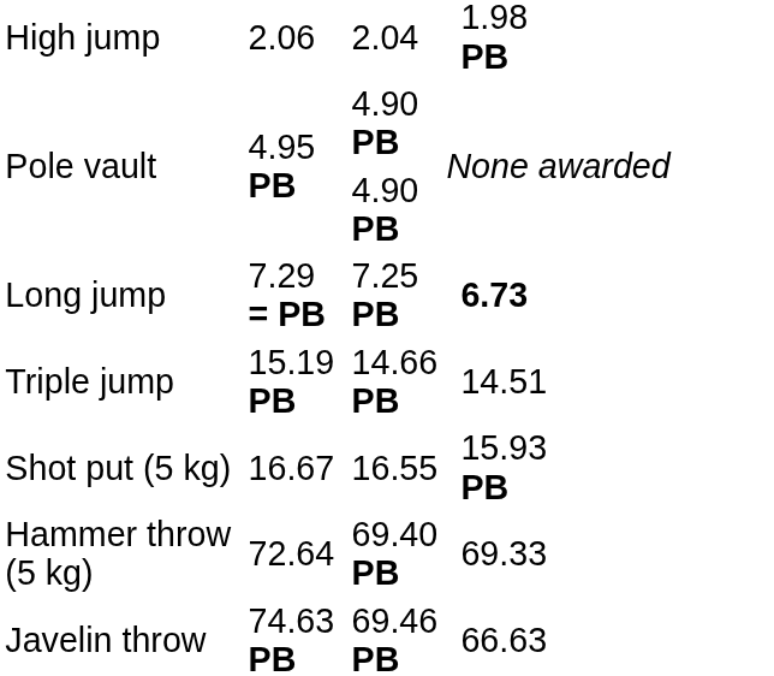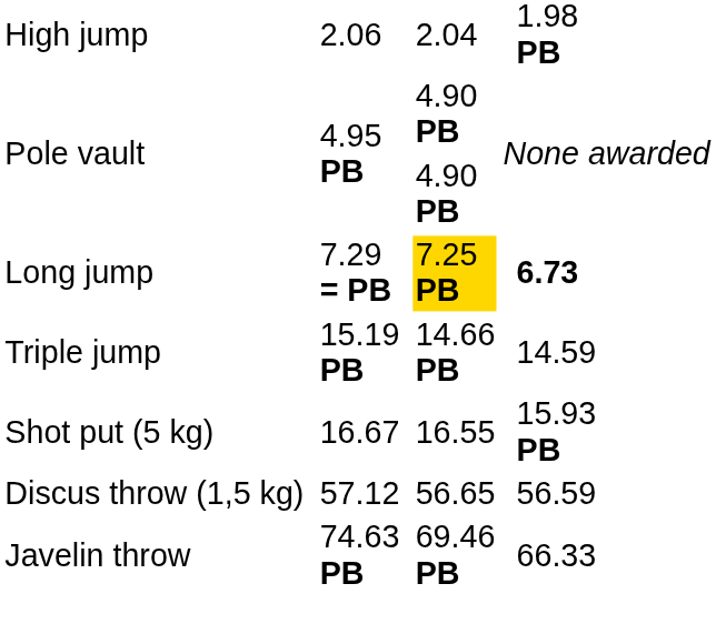Long jump | column 5: no background -> gold background
Triple jump | column 7: 14.51 -> 14.59
+ row: Discus throw (1,5 kg) | 57.12 | 56.65 | 56.59
- row: Hammer throw (5 kg) | 72.64 | 69.40 PB | 69.33
Javelin throw | column 7: 66.63 -> 66.33
